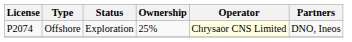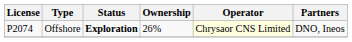Offshore | Status: normal -> bold
Offshore | Ownership: 25% -> 26%
